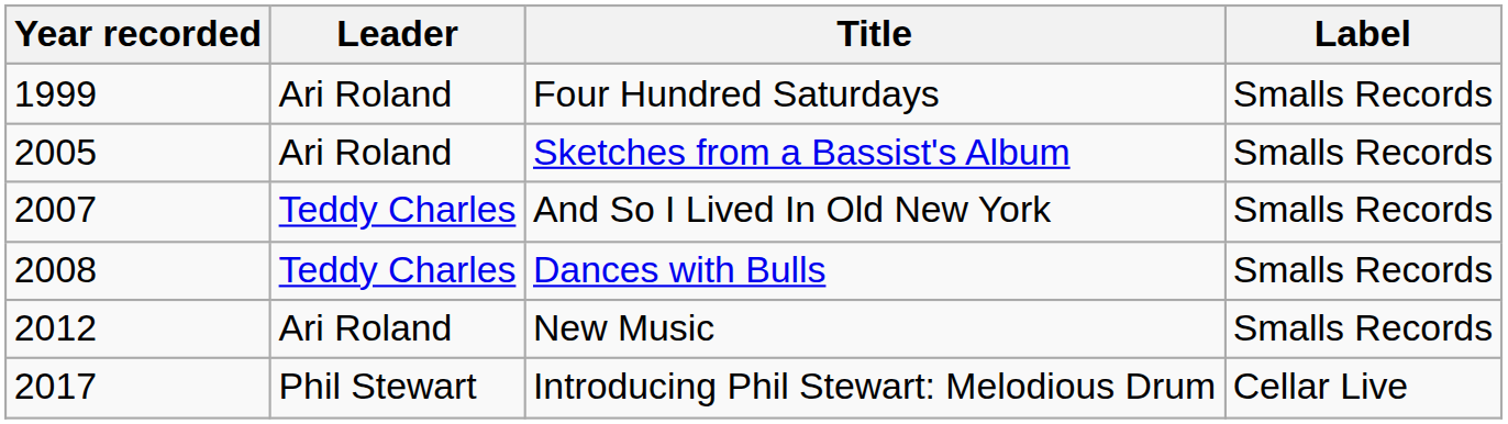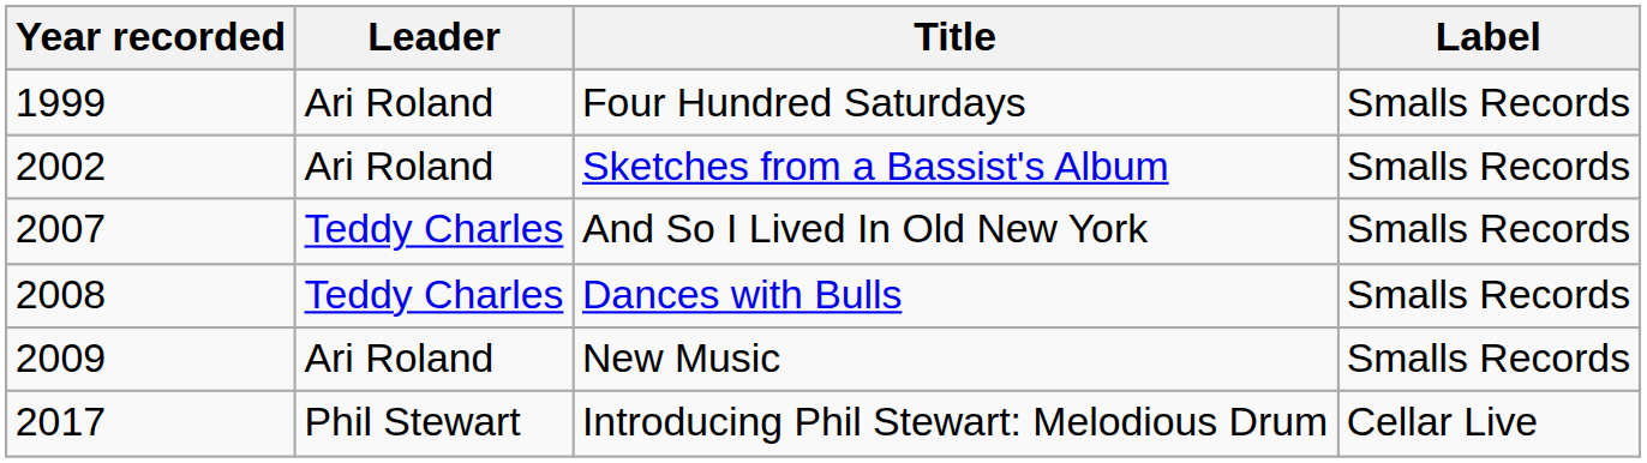Sketches from a Bassist's Album | Year recorded: 2005 -> 2002
New Music | Year recorded: 2012 -> 2009
